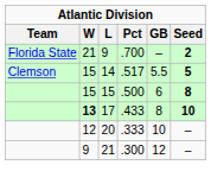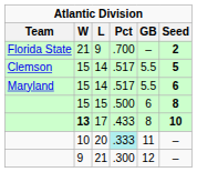+ row: Maryland | 15 | 14 | .517 | 5.5 | 6
20 | W: 12 -> 10
20 | Pct: no background -> paleturquoise background
20 | GB: 10 -> 11
